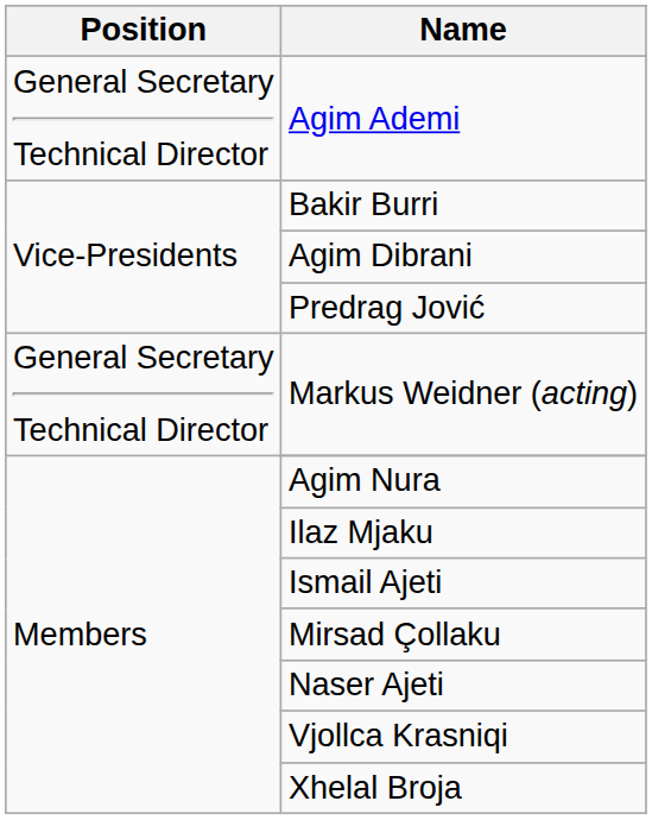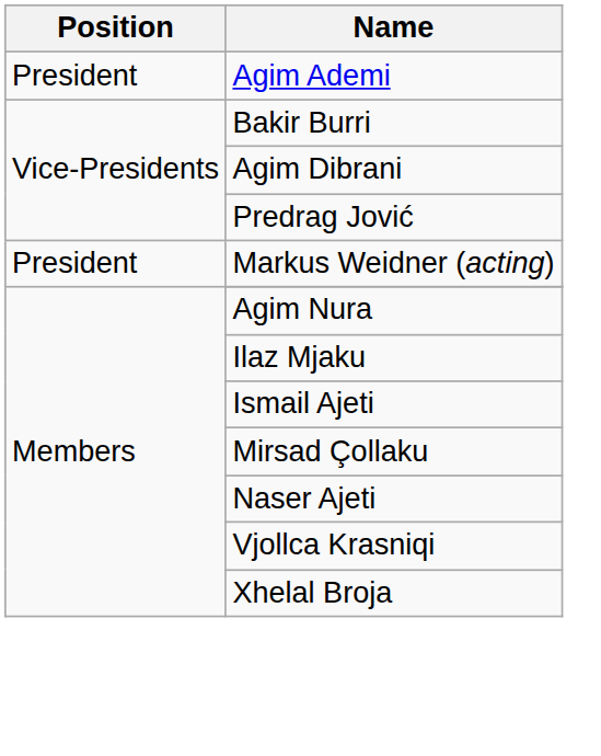Agim Ademi | Position: General Secretary Technical Director -> President
Markus Weidner (acting) | Position: General Secretary Technical Director -> President
